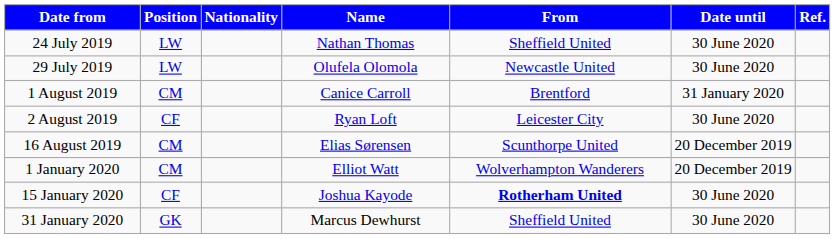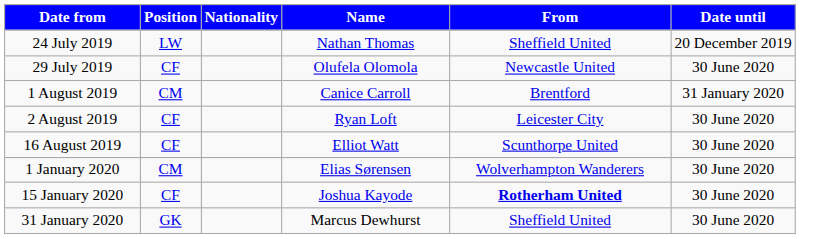- column: Ref.
24 July 2019 | Date until: 30 June 2020 -> 20 December 2019
29 July 2019 | Position: LW -> CF
16 August 2019 | Position: CM -> CF
16 August 2019 | Name: Elias Sørensen -> Elliot Watt
16 August 2019 | Date until: 20 December 2019 -> 30 June 2020
1 January 2020 | Name: Elliot Watt -> Elias Sørensen
1 January 2020 | Date until: 20 December 2019 -> 30 June 2020
